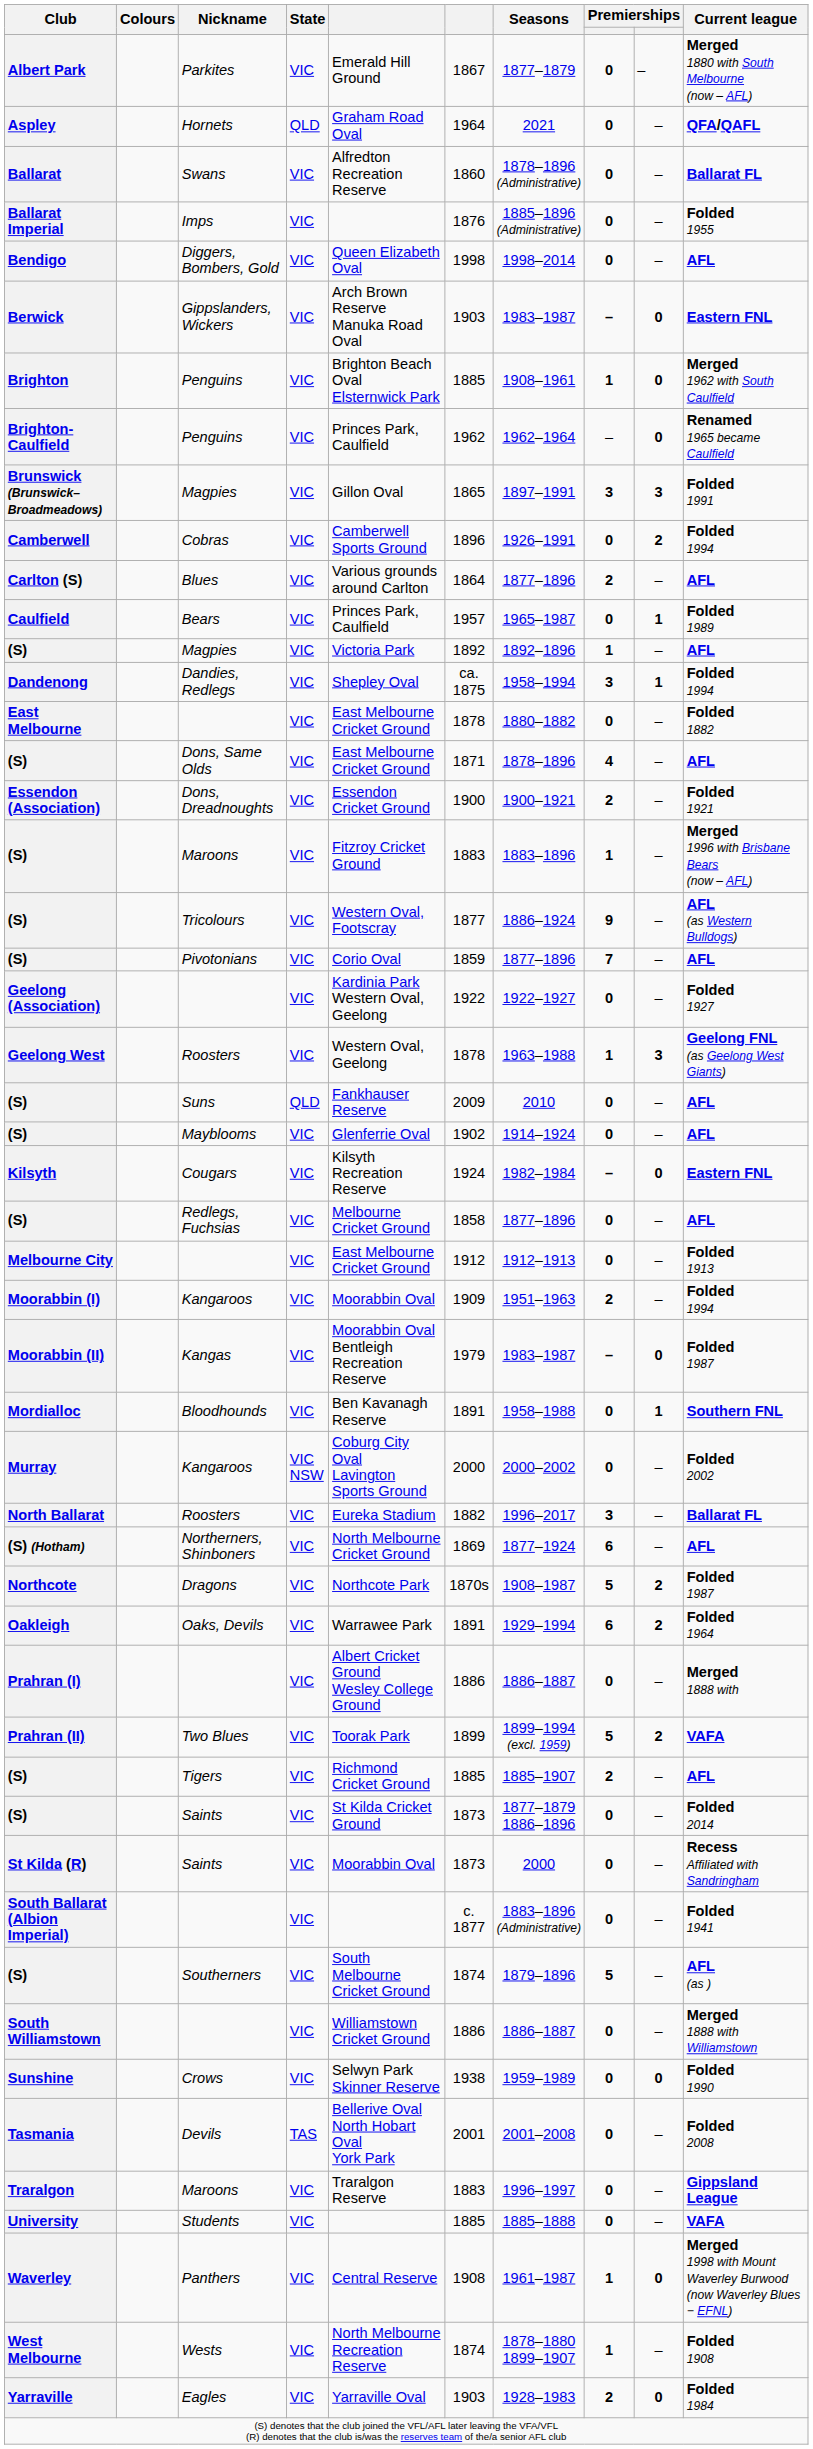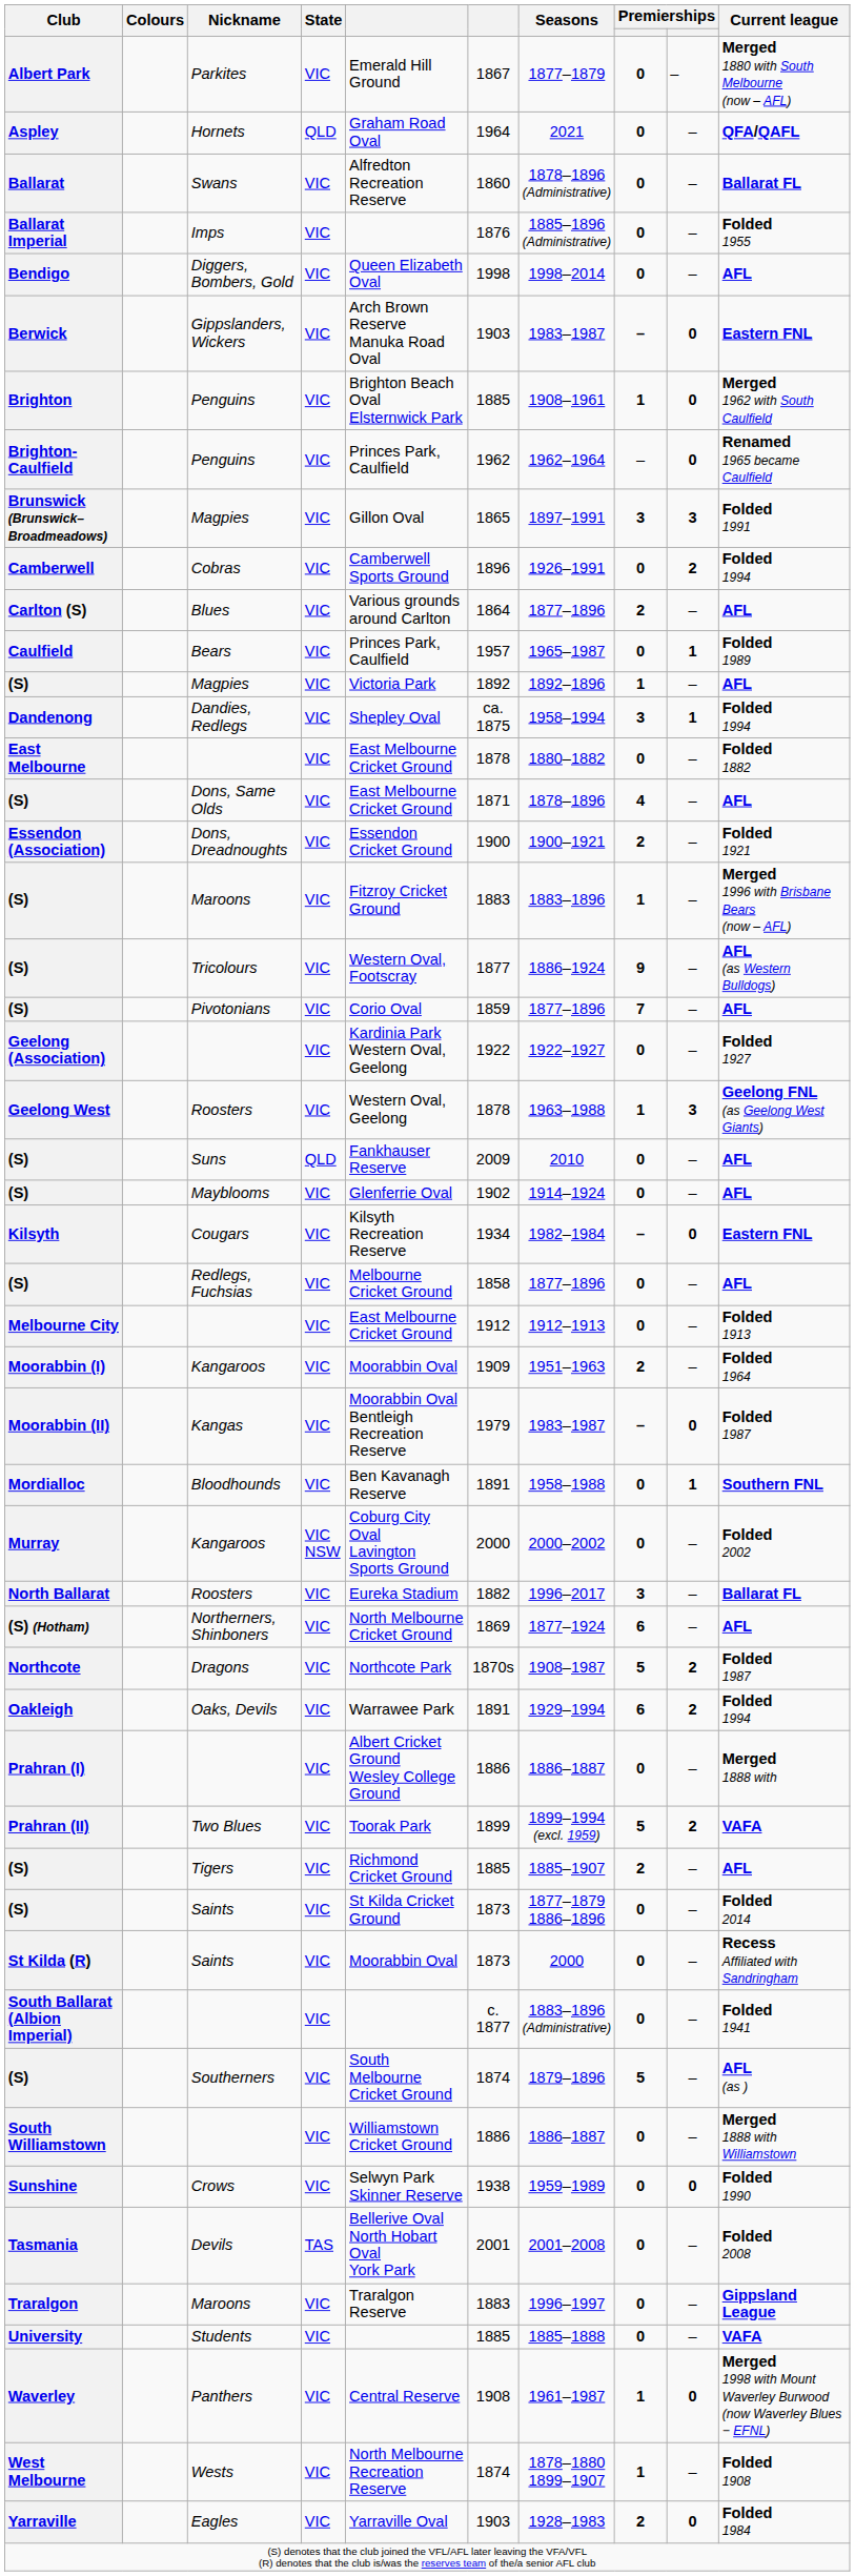Kilsyth | column 6: 1924 -> 1934
Moorabbin (I) | Current league: Folded 1994 -> Folded 1964
Oakleigh | Current league: Folded 1964 -> Folded 1994
